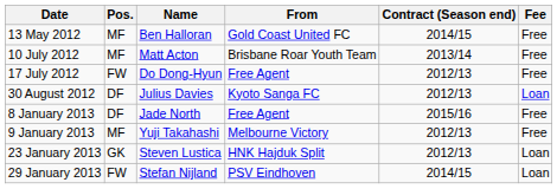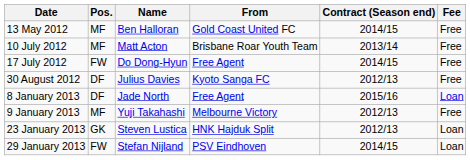17 July 2012 | Contract (Season end): 2012/13 -> 2014/15
30 August 2012 | Fee: Loan -> Free
8 January 2013 | Fee: Free -> Loan
